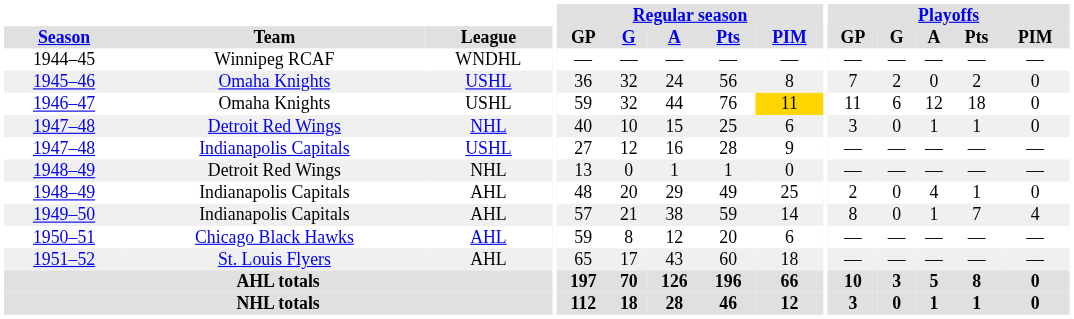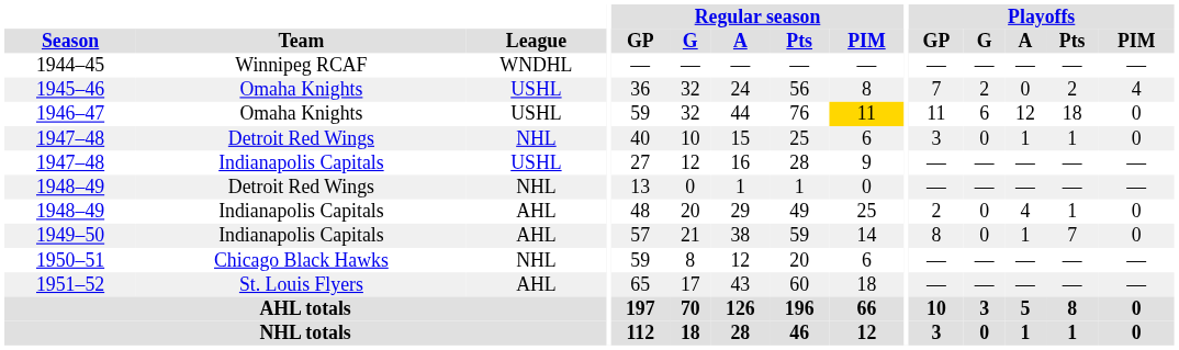1945–46 | Playoffs / PIM: 0 -> 4
1949–50 | Playoffs / PIM: 4 -> 0
1950–51 | League: AHL -> NHL
